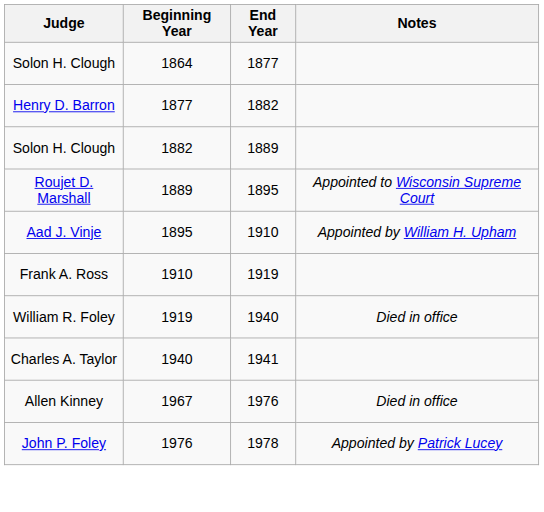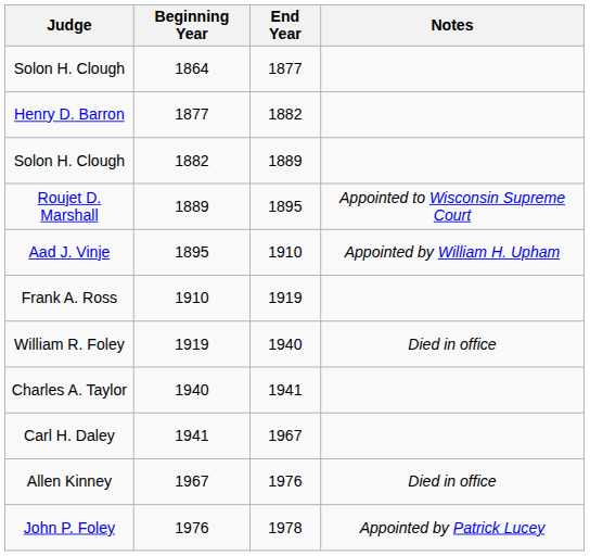+ row: Carl H. Daley | 1941 | 1967
